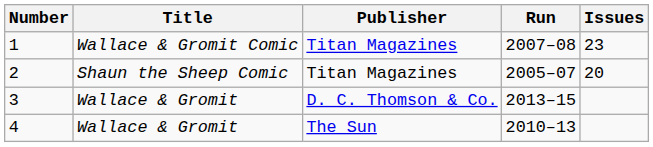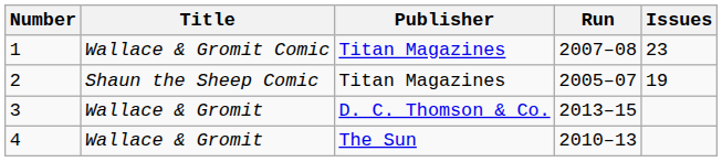2 | Issues: 20 -> 19
